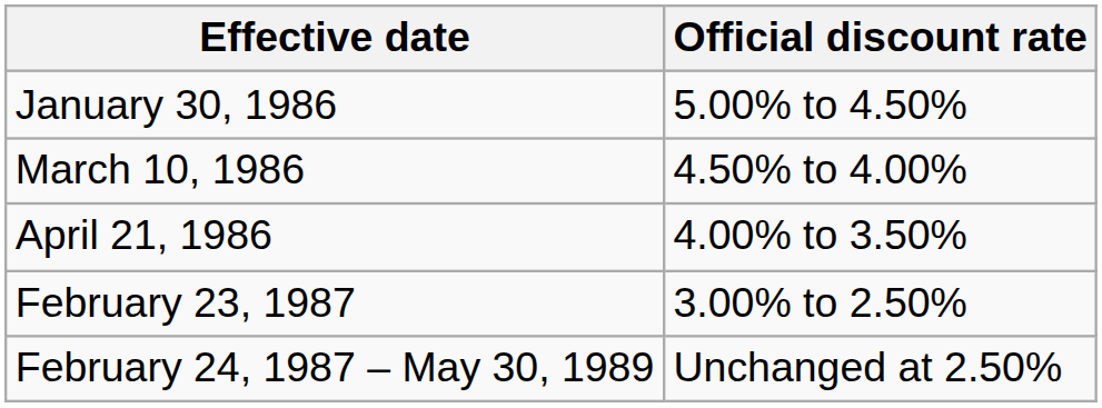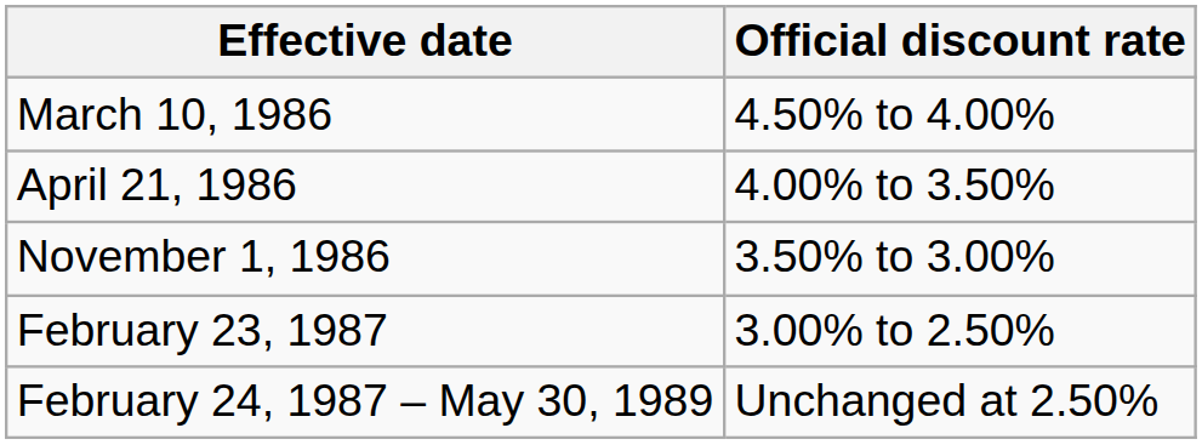- row: January 30, 1986 | 5.00% to 4.50%
+ row: November 1, 1986 | 3.50% to 3.00%
